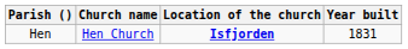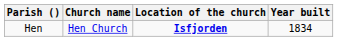Hen | Year built: 1831 -> 1834
